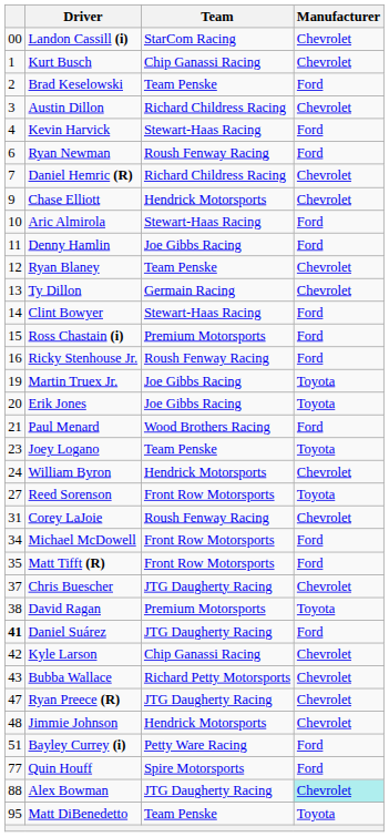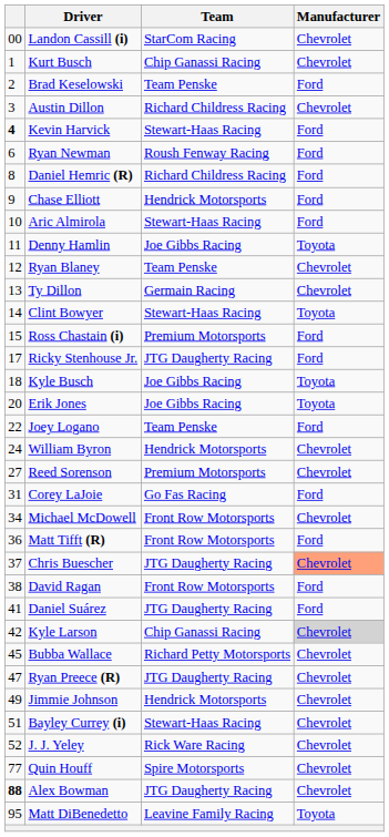Kevin Harvick | column 1: normal -> bold
Daniel Hemric (R) | column 1: 7 -> 8
Daniel Hemric (R) | Manufacturer: Chevrolet -> Ford
Chase Elliott | Manufacturer: Chevrolet -> Ford
Denny Hamlin | Manufacturer: Ford -> Toyota
Clint Bowyer | Manufacturer: Ford -> Toyota
Ricky Stenhouse Jr. | column 1: 16 -> 17
Ricky Stenhouse Jr. | Team: Roush Fenway Racing -> JTG Daugherty Racing
+ row: 18 | Kyle Busch | Joe Gibbs Racing | Toyota
- row: 19 | Martin Truex Jr. | Joe Gibbs Racing | Toyota
- row: 21 | Paul Menard | Wood Brothers Racing | Ford
Joey Logano | column 1: 23 -> 22
Joey Logano | Manufacturer: Toyota -> Ford
Reed Sorenson | Team: Front Row Motorsports -> Premium Motorsports
Reed Sorenson | Manufacturer: Toyota -> Chevrolet
Corey LaJoie | Team: Roush Fenway Racing -> Go Fas Racing
Corey LaJoie | Manufacturer: Chevrolet -> Ford
Michael McDowell | Manufacturer: Ford -> Chevrolet
Matt Tifft (R) | column 1: 35 -> 36
Chris Buescher | Manufacturer: no background -> lightsalmon background
David Ragan | Team: Premium Motorsports -> Front Row Motorsports
David Ragan | Manufacturer: Toyota -> Ford
Daniel Suárez | column 1: bold -> normal
Kyle Larson | Manufacturer: no background -> lightgrey background
Bubba Wallace | column 1: 43 -> 45
Jimmie Johnson | column 1: 48 -> 49
Bayley Currey (i) | Team: Petty Ware Racing -> Stewart-Haas Racing
Bayley Currey (i) | Manufacturer: Ford -> Chevrolet
+ row: 52 | J. J. Yeley | Rick Ware Racing | Chevrolet
Quin Houff | Manufacturer: Ford -> Chevrolet
Alex Bowman | column 1: normal -> bold
Alex Bowman | Manufacturer: paleturquoise background -> no background
Matt DiBenedetto | Team: Team Penske -> Leavine Family Racing
